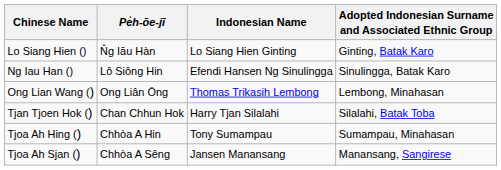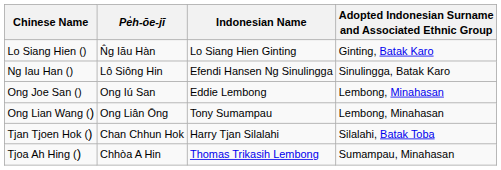+ row: Ong Joe San () | Ong Iú San | Eddie Lembong | Lembong, Minahasan
Ong Lian Wang () | Indonesian Name: Thomas Trikasih Lembong -> Tony Sumampau
Tjoa Ah Hing () | Indonesian Name: Tony Sumampau -> Thomas Trikasih Lembong
- row: Tjoa Ah Sjan () | Chhòa A Sêng | Jansen Manansang | Manansang, Sangirese
